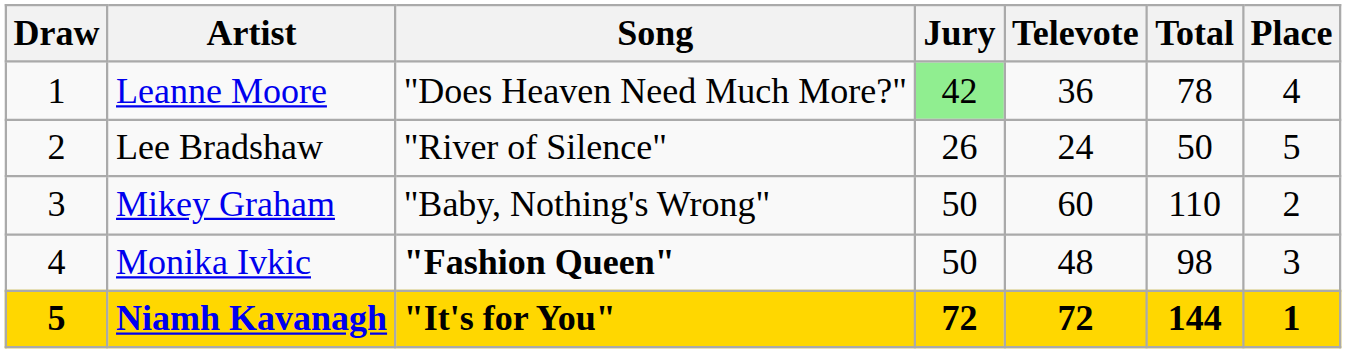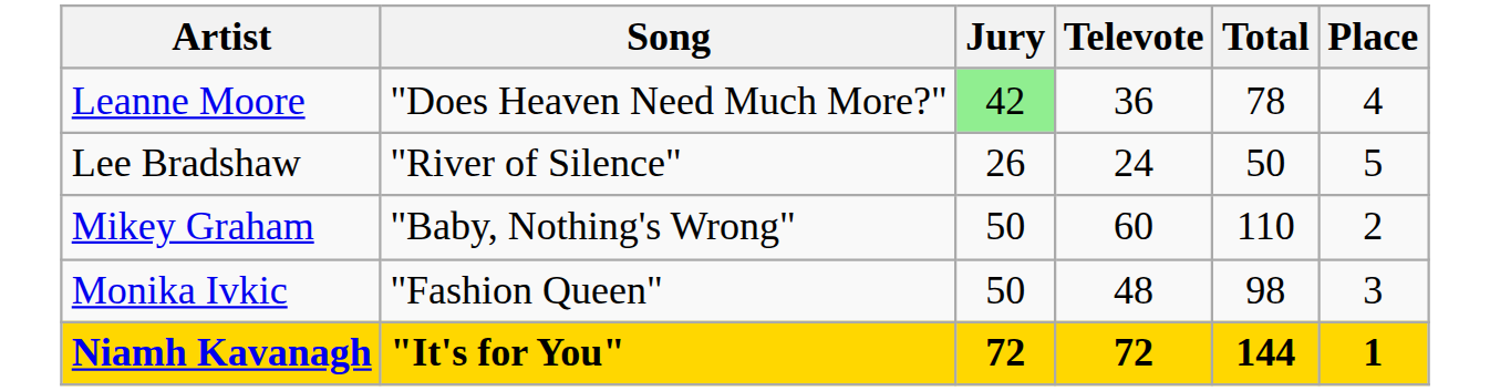- column: Draw | 1 | 2 | 3 | 4 | 5
Monika Ivkic | Song: bold -> normal
